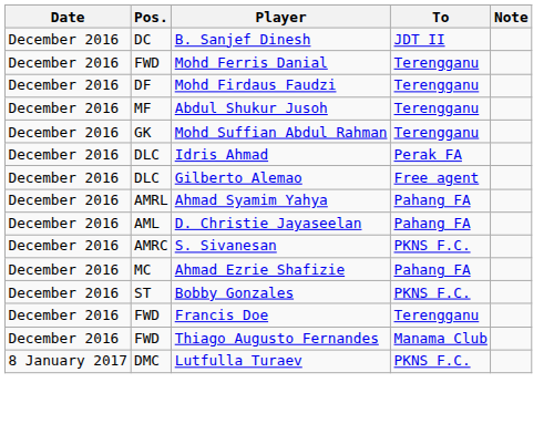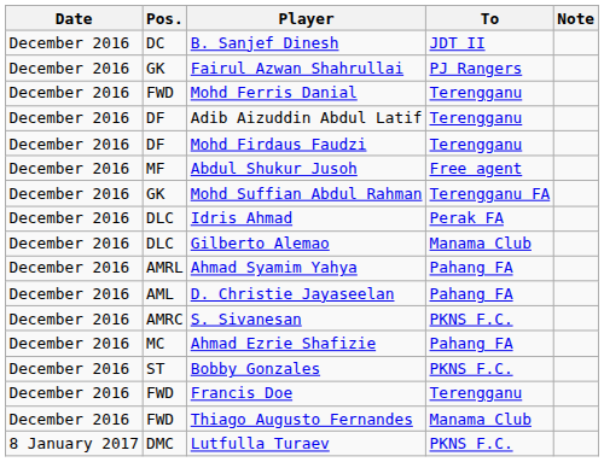+ row: December 2016 | GK | Fairul Azwan Shahrullai | PJ Rangers
+ row: December 2016 | DF | Adib Aizuddin Abdul Latif | Terengganu
Abdul Shukur Jusoh | To: Terengganu -> Free agent
Mohd Suffian Abdul Rahman | To: Terengganu -> Terengganu FA
Gilberto Alemao | To: Free agent -> Manama Club
